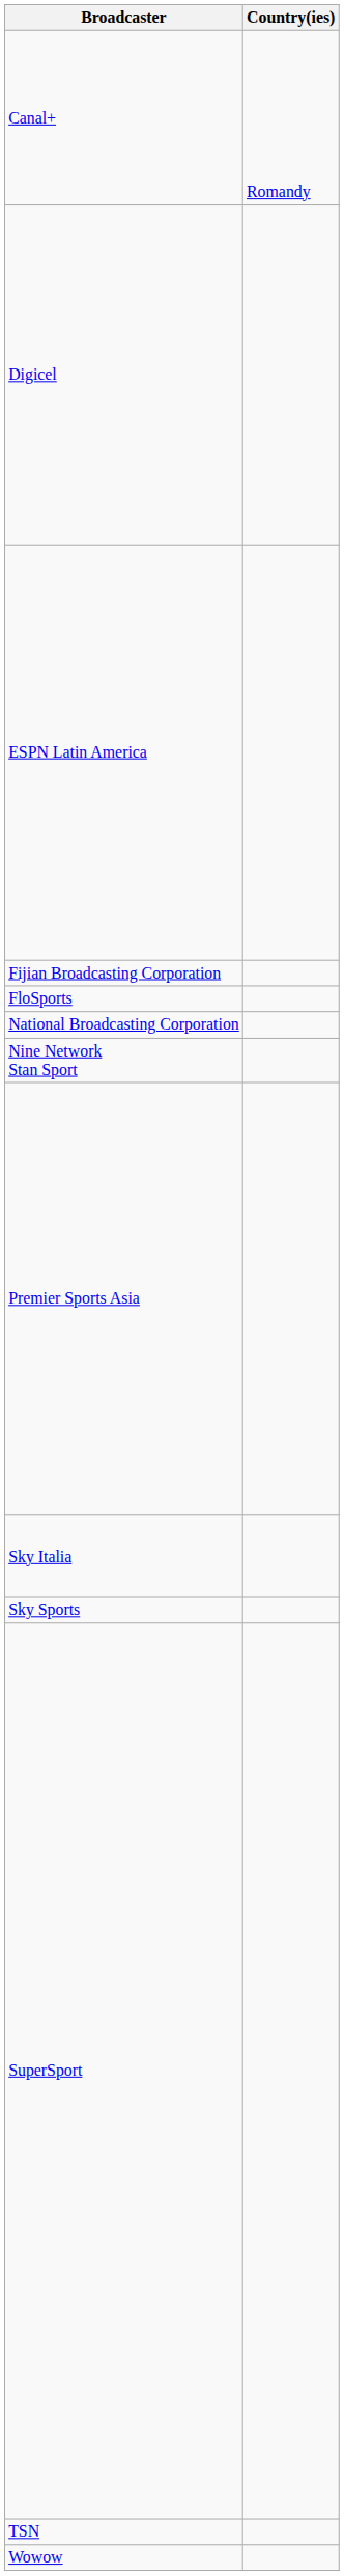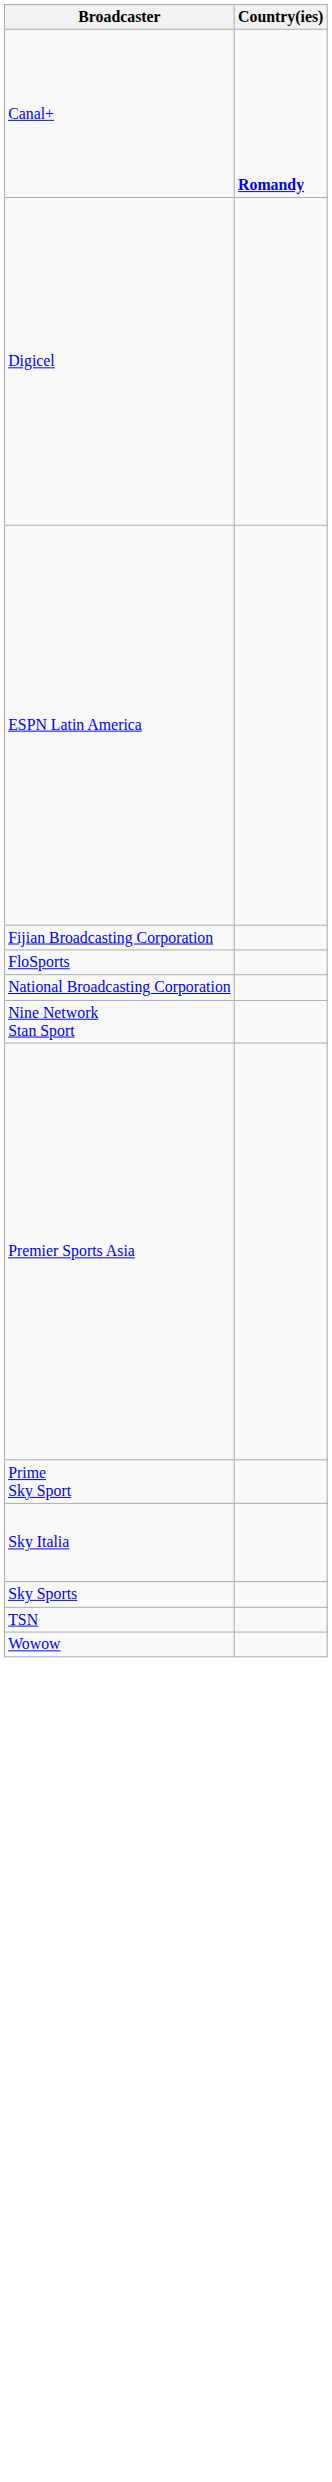Canal+ | Country(ies): normal -> bold
+ row: Prime Sky Sport
- row: SuperSport
